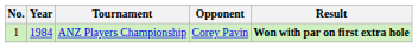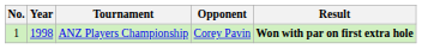ANZ Players Championship | Year: 1984 -> 1998
